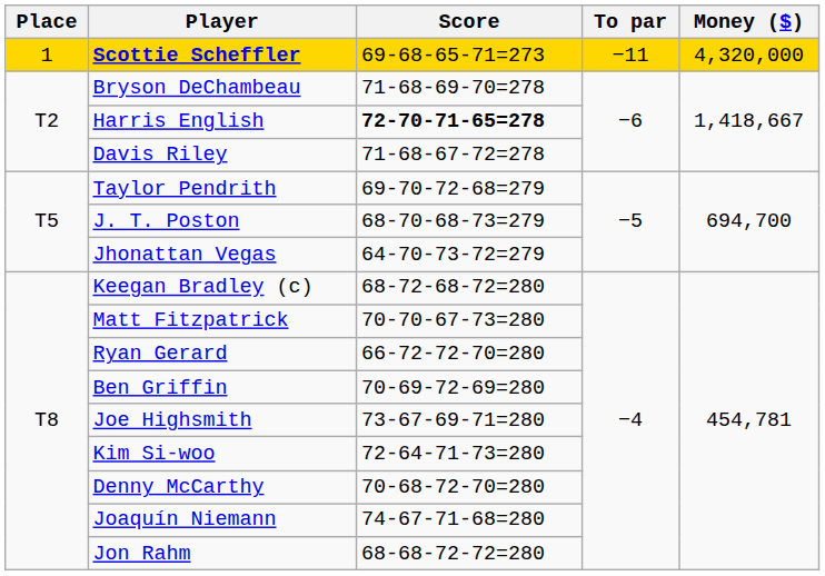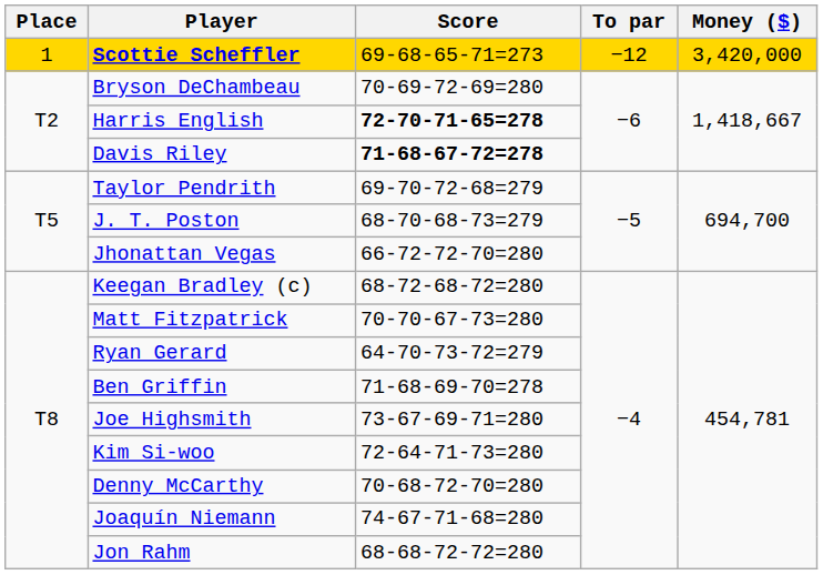Scottie Scheffler | To par: −11 -> −12
Scottie Scheffler | Money ($): 4,320,000 -> 3,420,000
Bryson DeChambeau | Score: 71-68-69-70=278 -> 70-69-72-69=280
Davis Riley | Score: normal -> bold
Jhonattan Vegas | Score: 64-70-73-72=279 -> 66-72-72-70=280
Ryan Gerard | Score: 66-72-72-70=280 -> 64-70-73-72=279
Ben Griffin | Score: 70-69-72-69=280 -> 71-68-69-70=278
